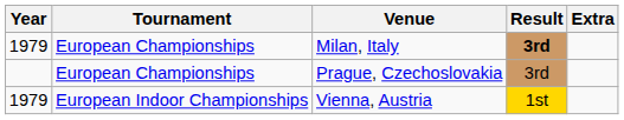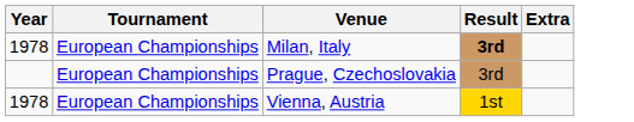Milan, Italy | Year: 1979 -> 1978
Vienna, Austria | Year: 1979 -> 1978
Vienna, Austria | Tournament: European Indoor Championships -> European Championships
